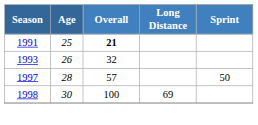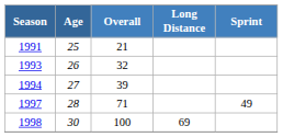1991 | Overall: bold -> normal
+ row: 1994 | 27 | 39
1997 | Overall: 57 -> 71
1997 | Sprint: 50 -> 49
